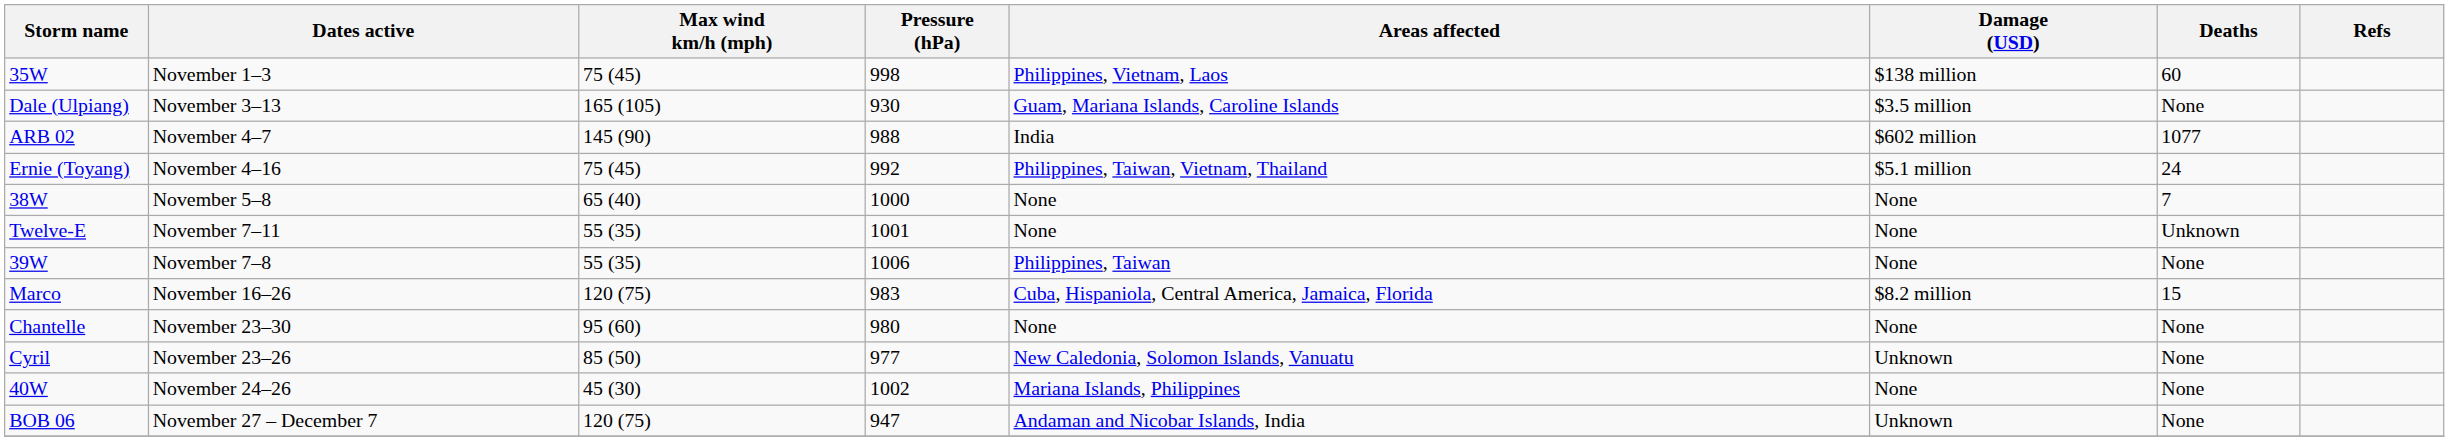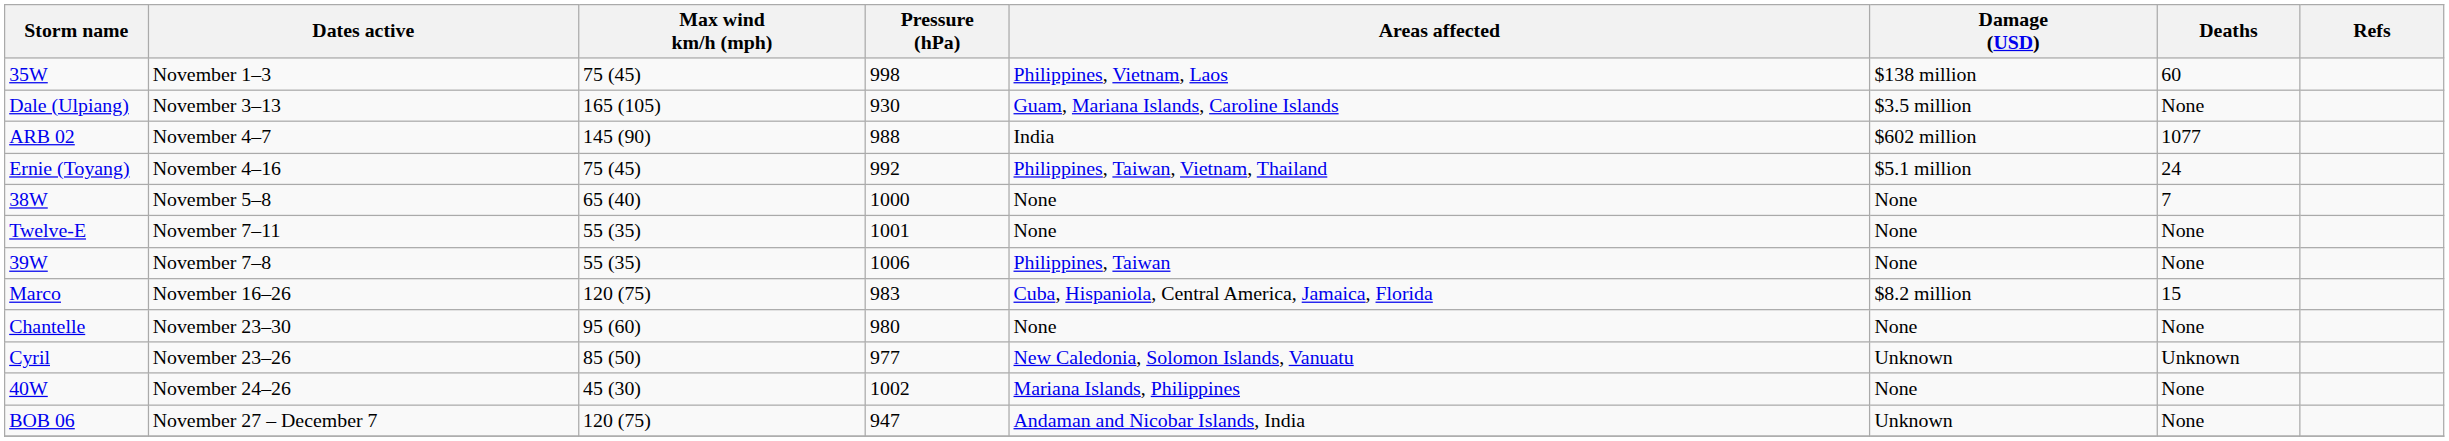Twelve-E | Deaths: Unknown -> None
Cyril | Deaths: None -> Unknown
